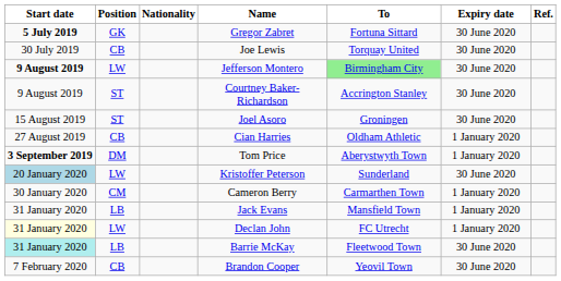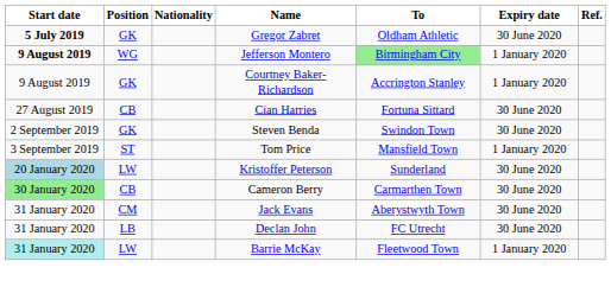Gregor Zabret | To: Fortuna Sittard -> Oldham Athletic
- row: 30 July 2019 | CB | Joe Lewis | Torquay United | 30 June 2020
Jefferson Montero | Position: LW -> WG
Jefferson Montero | Expiry date: 30 June 2020 -> 1 January 2020
Courtney Baker-Richardson | Position: ST -> GK
Courtney Baker-Richardson | Expiry date: 30 June 2020 -> 1 January 2020
- row: 15 August 2019 | ST | Joel Asoro | Groningen | 30 June 2020
Cian Harries | To: Oldham Athletic -> Fortuna Sittard
Cian Harries | Expiry date: 1 January 2020 -> 30 June 2020
+ row: 2 September 2019 | GK | Steven Benda | Swindon Town | 30 June 2020
Tom Price | Start date: bold -> normal
Tom Price | Position: DM -> ST
Tom Price | To: Aberystwyth Town -> Mansfield Town
Cameron Berry | Start date: no background -> lightgreen background
Cameron Berry | Position: CM -> CB
Cameron Berry | Expiry date: 1 January 2020 -> 30 June 2020
Jack Evans | Position: LB -> CM
Jack Evans | To: Mansfield Town -> Aberystwyth Town
Jack Evans | Expiry date: 1 January 2020 -> 30 June 2020
Declan John | Start date: lightyellow background -> no background
Declan John | Position: LW -> LB
Declan John | Expiry date: 1 January 2020 -> 30 June 2020
Barrie McKay | Position: LB -> LW
Barrie McKay | Expiry date: 30 June 2020 -> 1 January 2020
- row: 7 February 2020 | CB | Brandon Cooper | Yeovil Town | 30 June 2020
